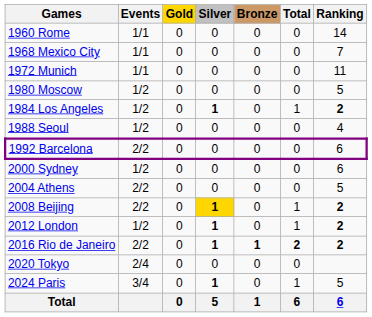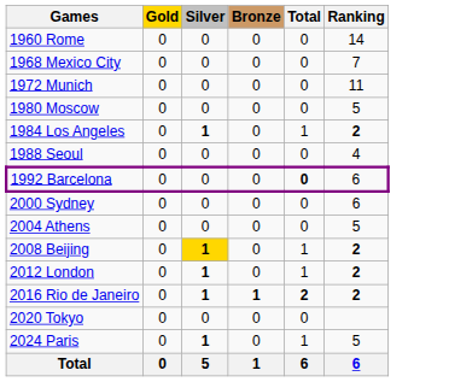- column: Events | 1/1 | 1/1 | 1/1 | 1/2 | 1/2 | 1/2 | 2/2 | 1/2 | 2/2 | 2/2 | 1/2 | 2/2 | 2/4 | 3/4
1992 Barcelona | Total: normal -> bold
